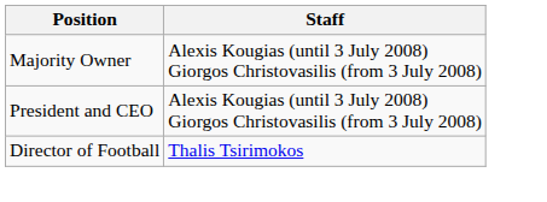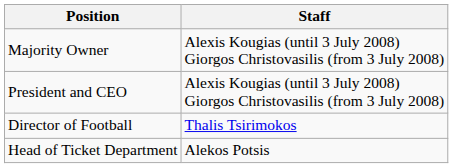+ row: Head of Ticket Department | Alekos Potsis
